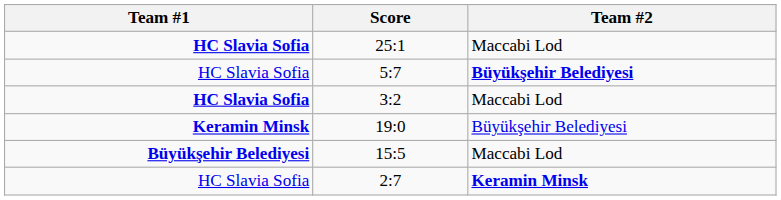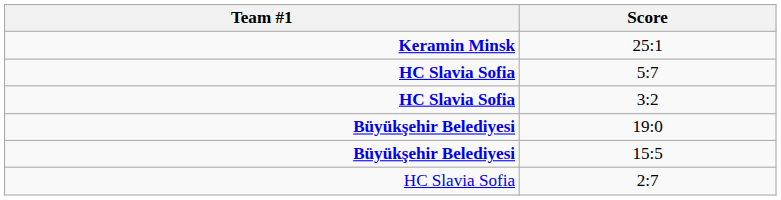- column: Team #2 | Maccabi Lod | Büyükşehir Belediyesi | Maccabi Lod | Büyükşehir Belediyesi | Maccabi Lod | Keramin Minsk
25:1 | Team #1: HC Slavia Sofia -> Keramin Minsk
5:7 | Team #1: normal -> bold
19:0 | Team #1: Keramin Minsk -> Büyükşehir Belediyesi
